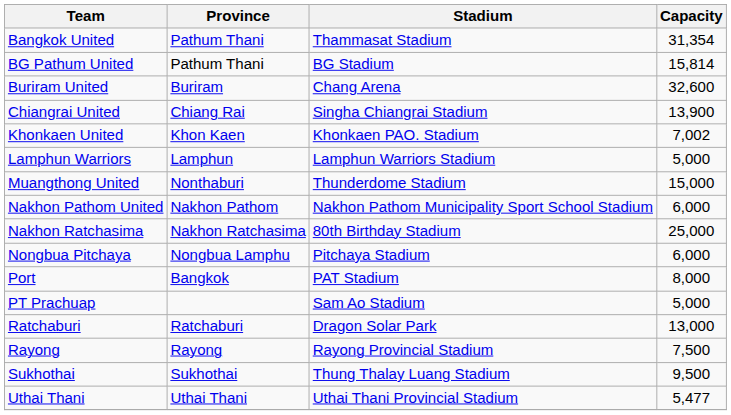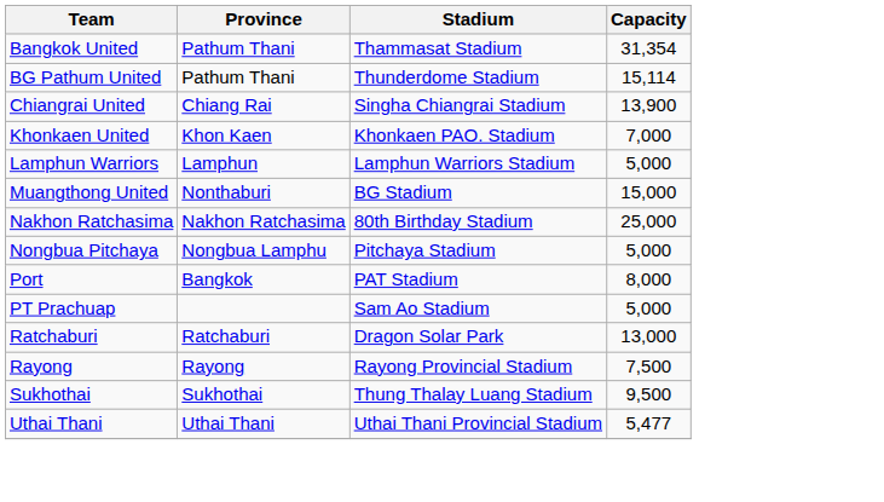BG Pathum United | Stadium: BG Stadium -> Thunderdome Stadium
BG Pathum United | Capacity: 15,814 -> 15,114
- row: Buriram United | Buriram | Chang Arena | 32,600
Khonkaen United | Capacity: 7,002 -> 7,000
Muangthong United | Stadium: Thunderdome Stadium -> BG Stadium
- row: Nakhon Pathom United | Nakhon Pathom | Nakhon Pathom Municipality Sport School Stadium | 6,000
Nongbua Pitchaya | Capacity: 6,000 -> 5,000
